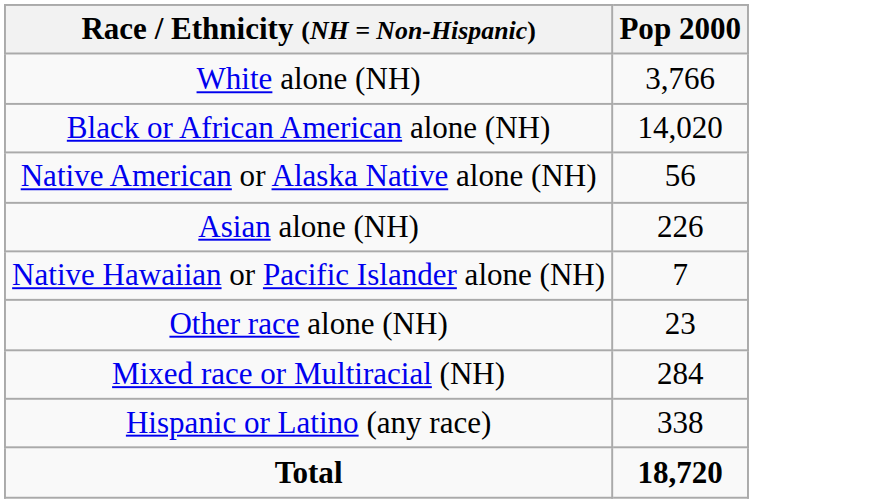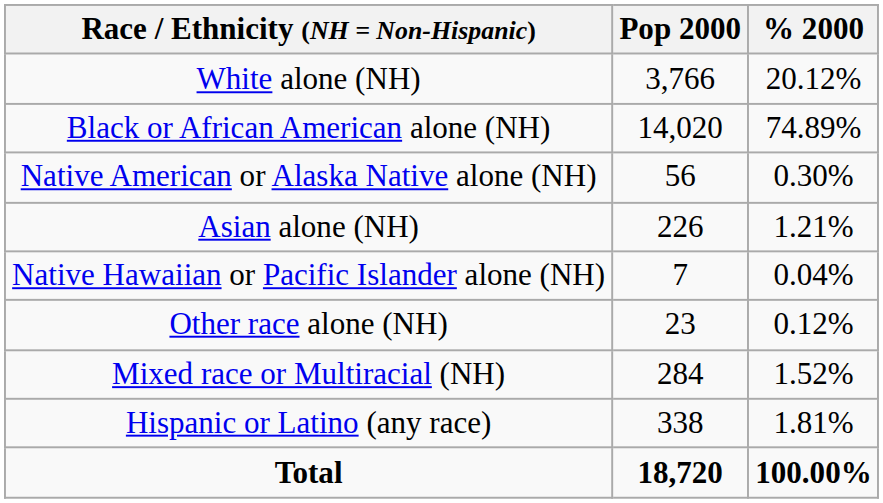+ column: % 2000 | 20.12% | 74.89% | 0.30% | 1.21% | 0.04% | 0.12% | 1.52% | 1.81% | 100.00%
